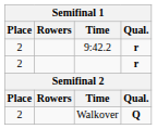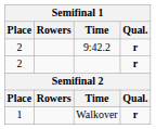Walkover | Place: 2 -> 1
Walkover | Qual.: Q -> r
